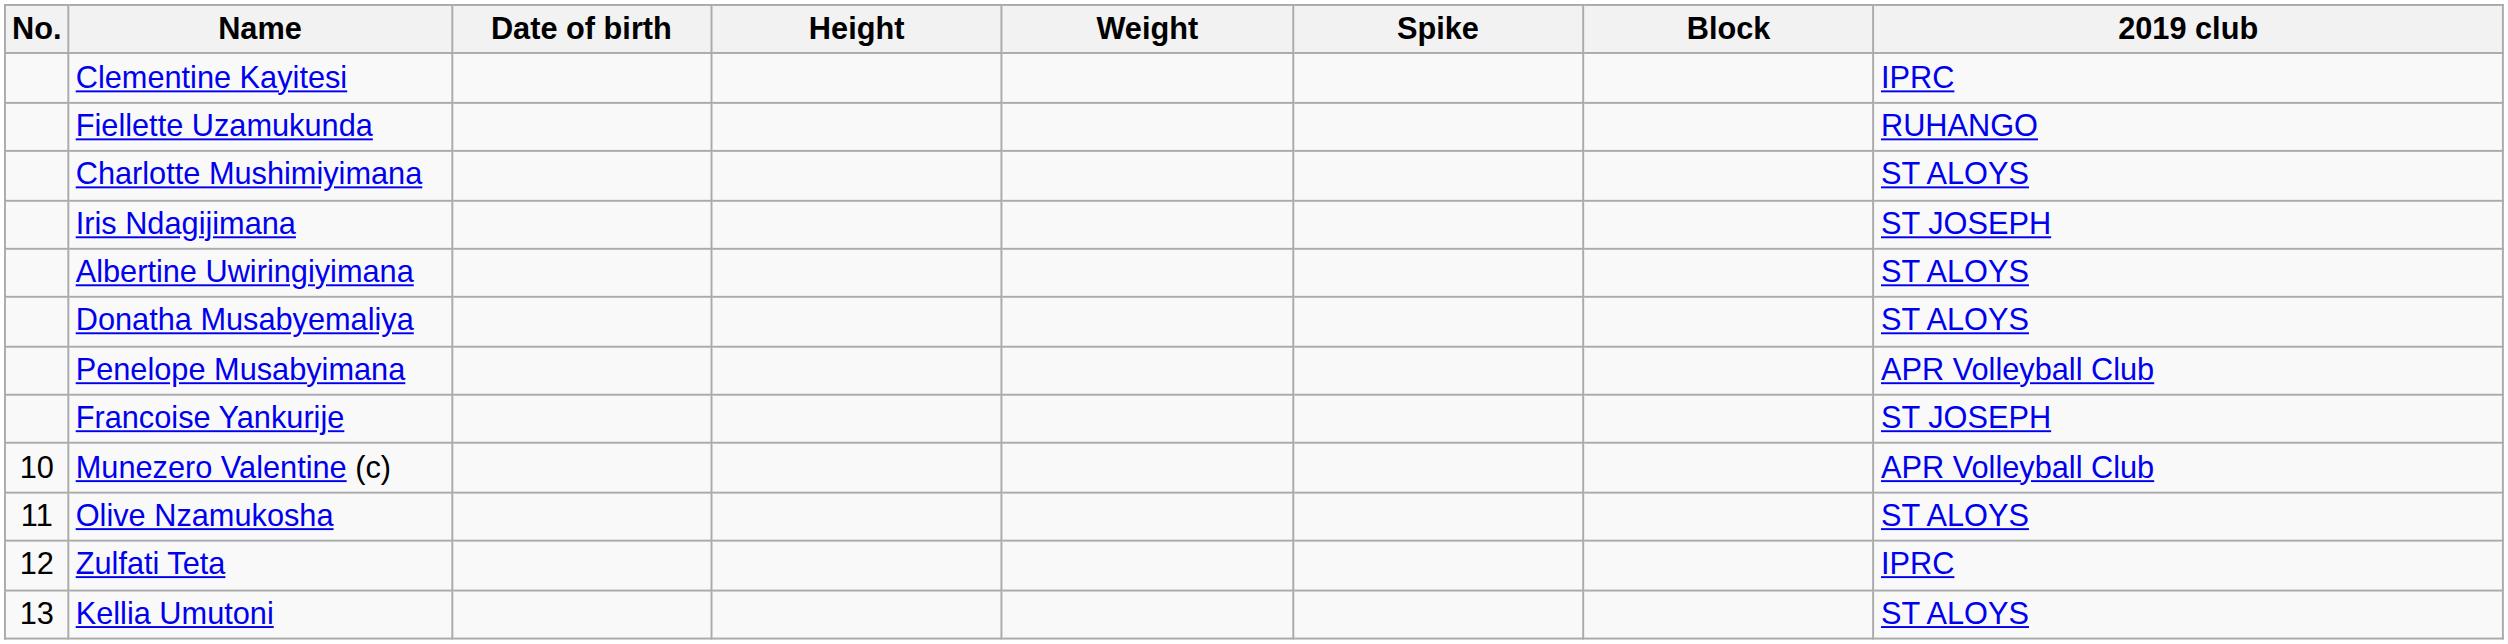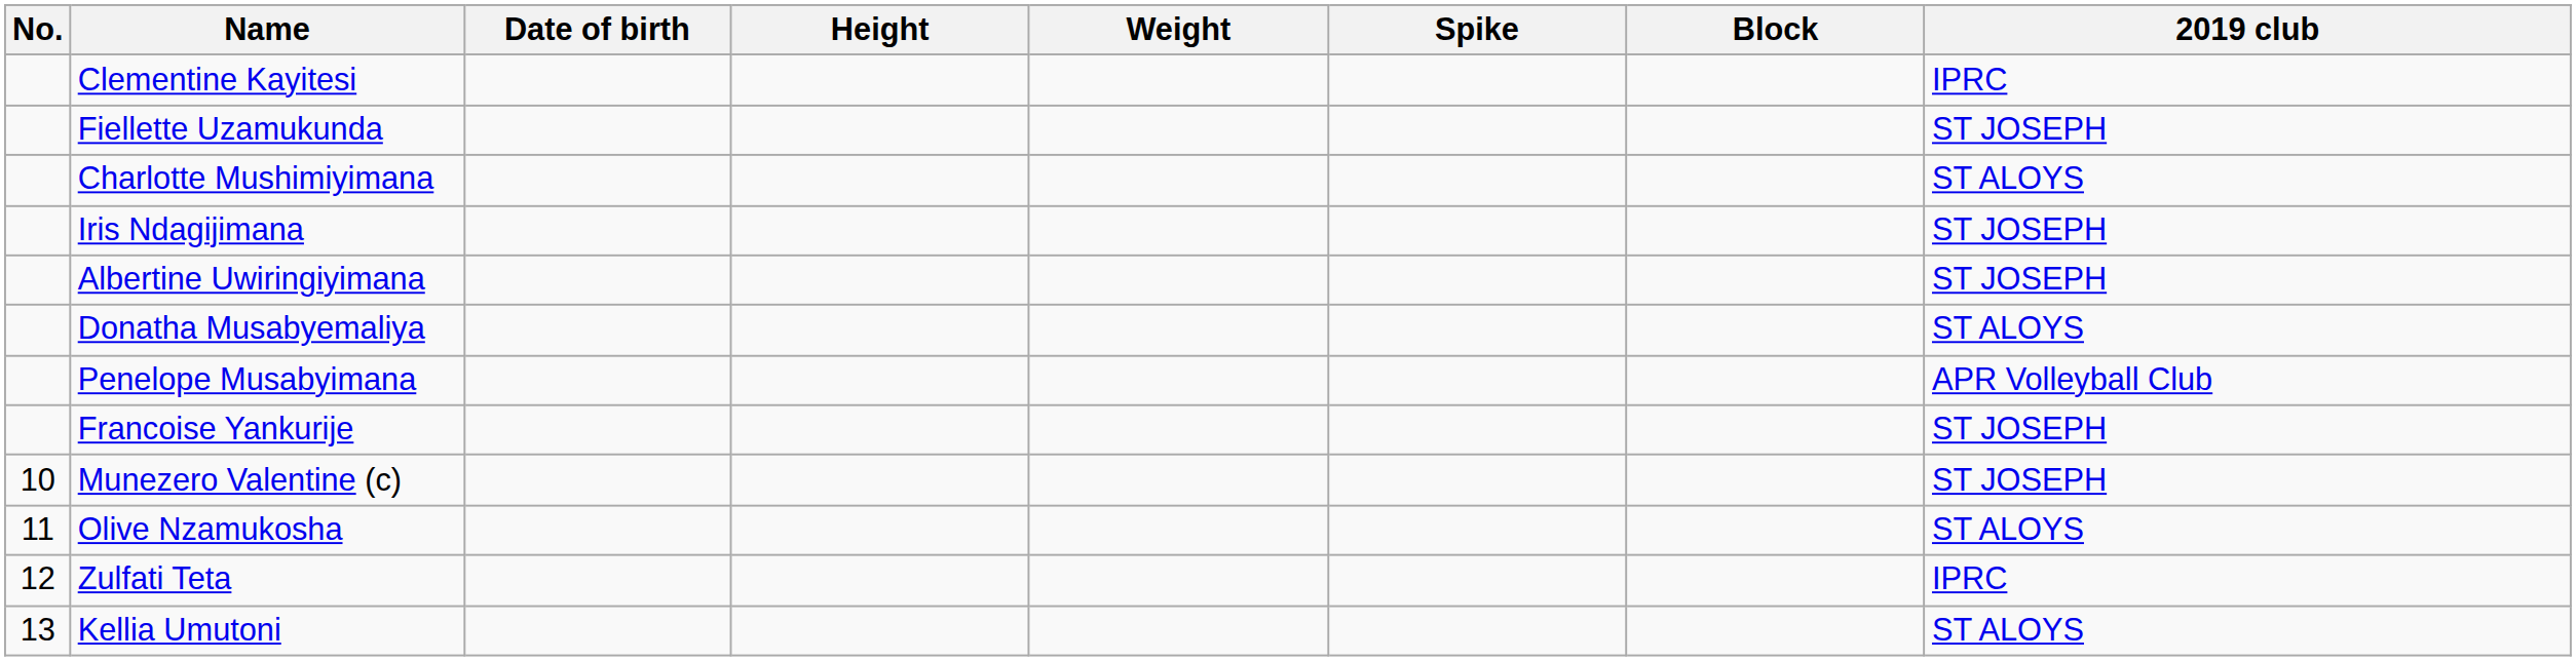Fiellette Uzamukunda | 2019 club: RUHANGO -> ST JOSEPH
Albertine Uwiringiyimana | 2019 club: ST ALOYS -> ST JOSEPH
Munezero Valentine (c) | 2019 club: APR Volleyball Club -> ST JOSEPH
